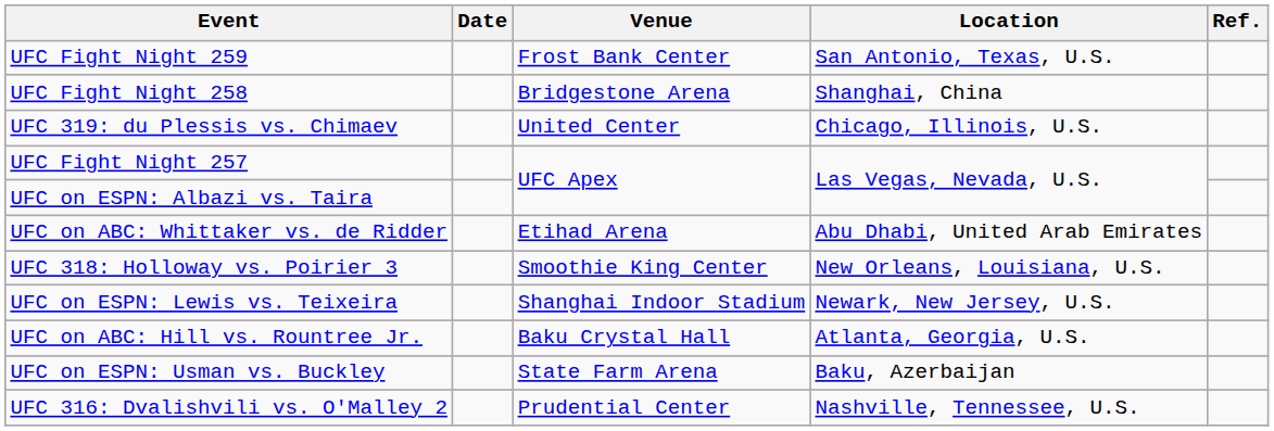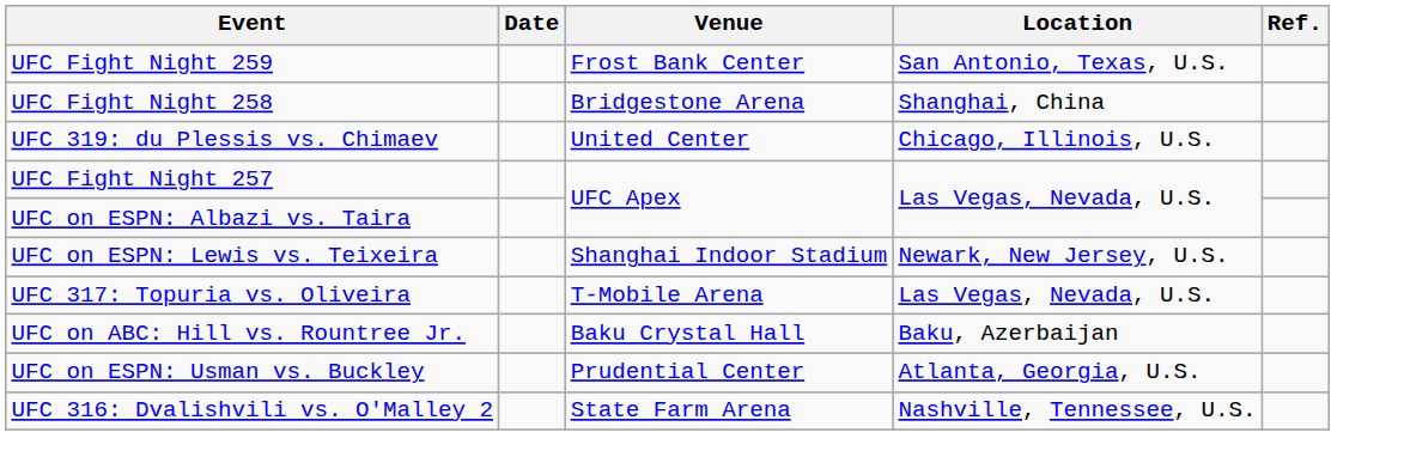- row: UFC on ABC: Whittaker vs. de Ridder | Etihad Arena | Abu Dhabi, United Arab Emirates
- row: UFC 318: Holloway vs. Poirier 3 | Smoothie King Center | New Orleans, Louisiana, U.S.
+ row: UFC 317: Topuria vs. Oliveira | T-Mobile Arena | Las Vegas, Nevada, U.S.
UFC on ABC: Hill vs. Rountree Jr. | Location: Atlanta, Georgia, U.S. -> Baku, Azerbaijan
UFC on ESPN: Usman vs. Buckley | Venue: State Farm Arena -> Prudential Center
UFC on ESPN: Usman vs. Buckley | Location: Baku, Azerbaijan -> Atlanta, Georgia, U.S.
UFC 316: Dvalishvili vs. O'Malley 2 | Venue: Prudential Center -> State Farm Arena
